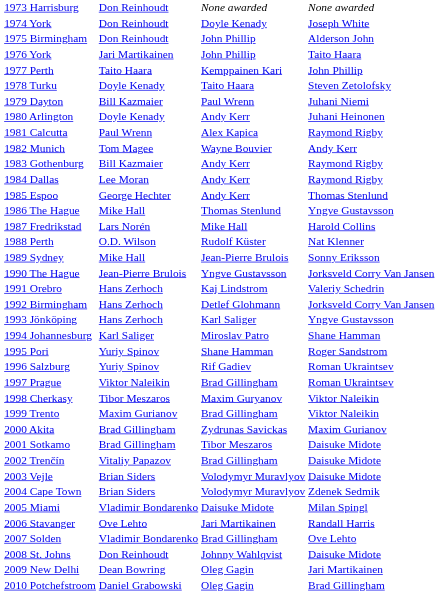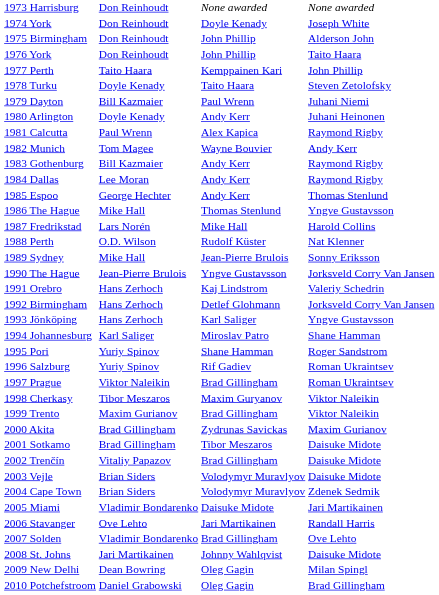1976 York | column 2: Jari Martikainen -> Don Reinhoudt
2005 Miami | column 4: Milan Spingl -> Jari Martikainen
2008 St. Johns | column 2: Don Reinhoudt -> Jari Martikainen
2009 New Delhi | column 4: Jari Martikainen -> Milan Spingl
